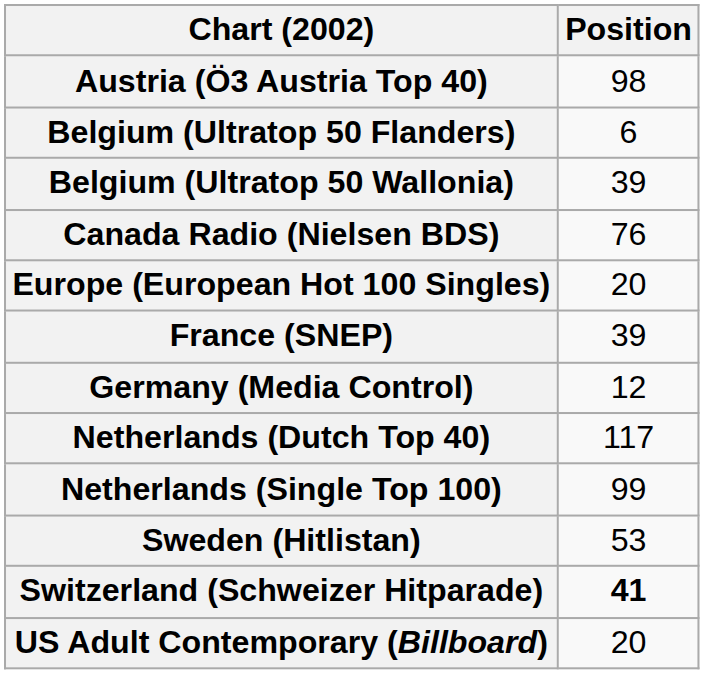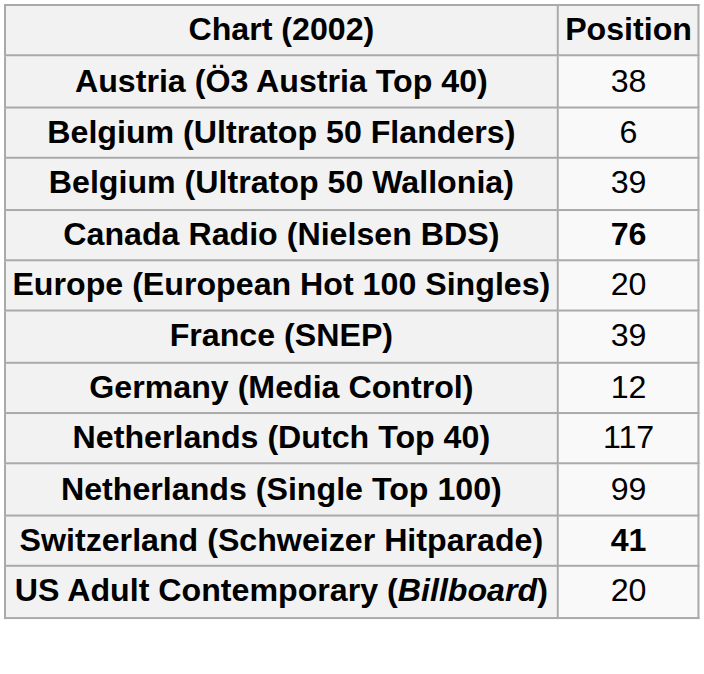Austria (Ö3 Austria Top 40) | Position: 98 -> 38
Canada Radio (Nielsen BDS) | Position: normal -> bold
- row: Sweden (Hitlistan) | 53
